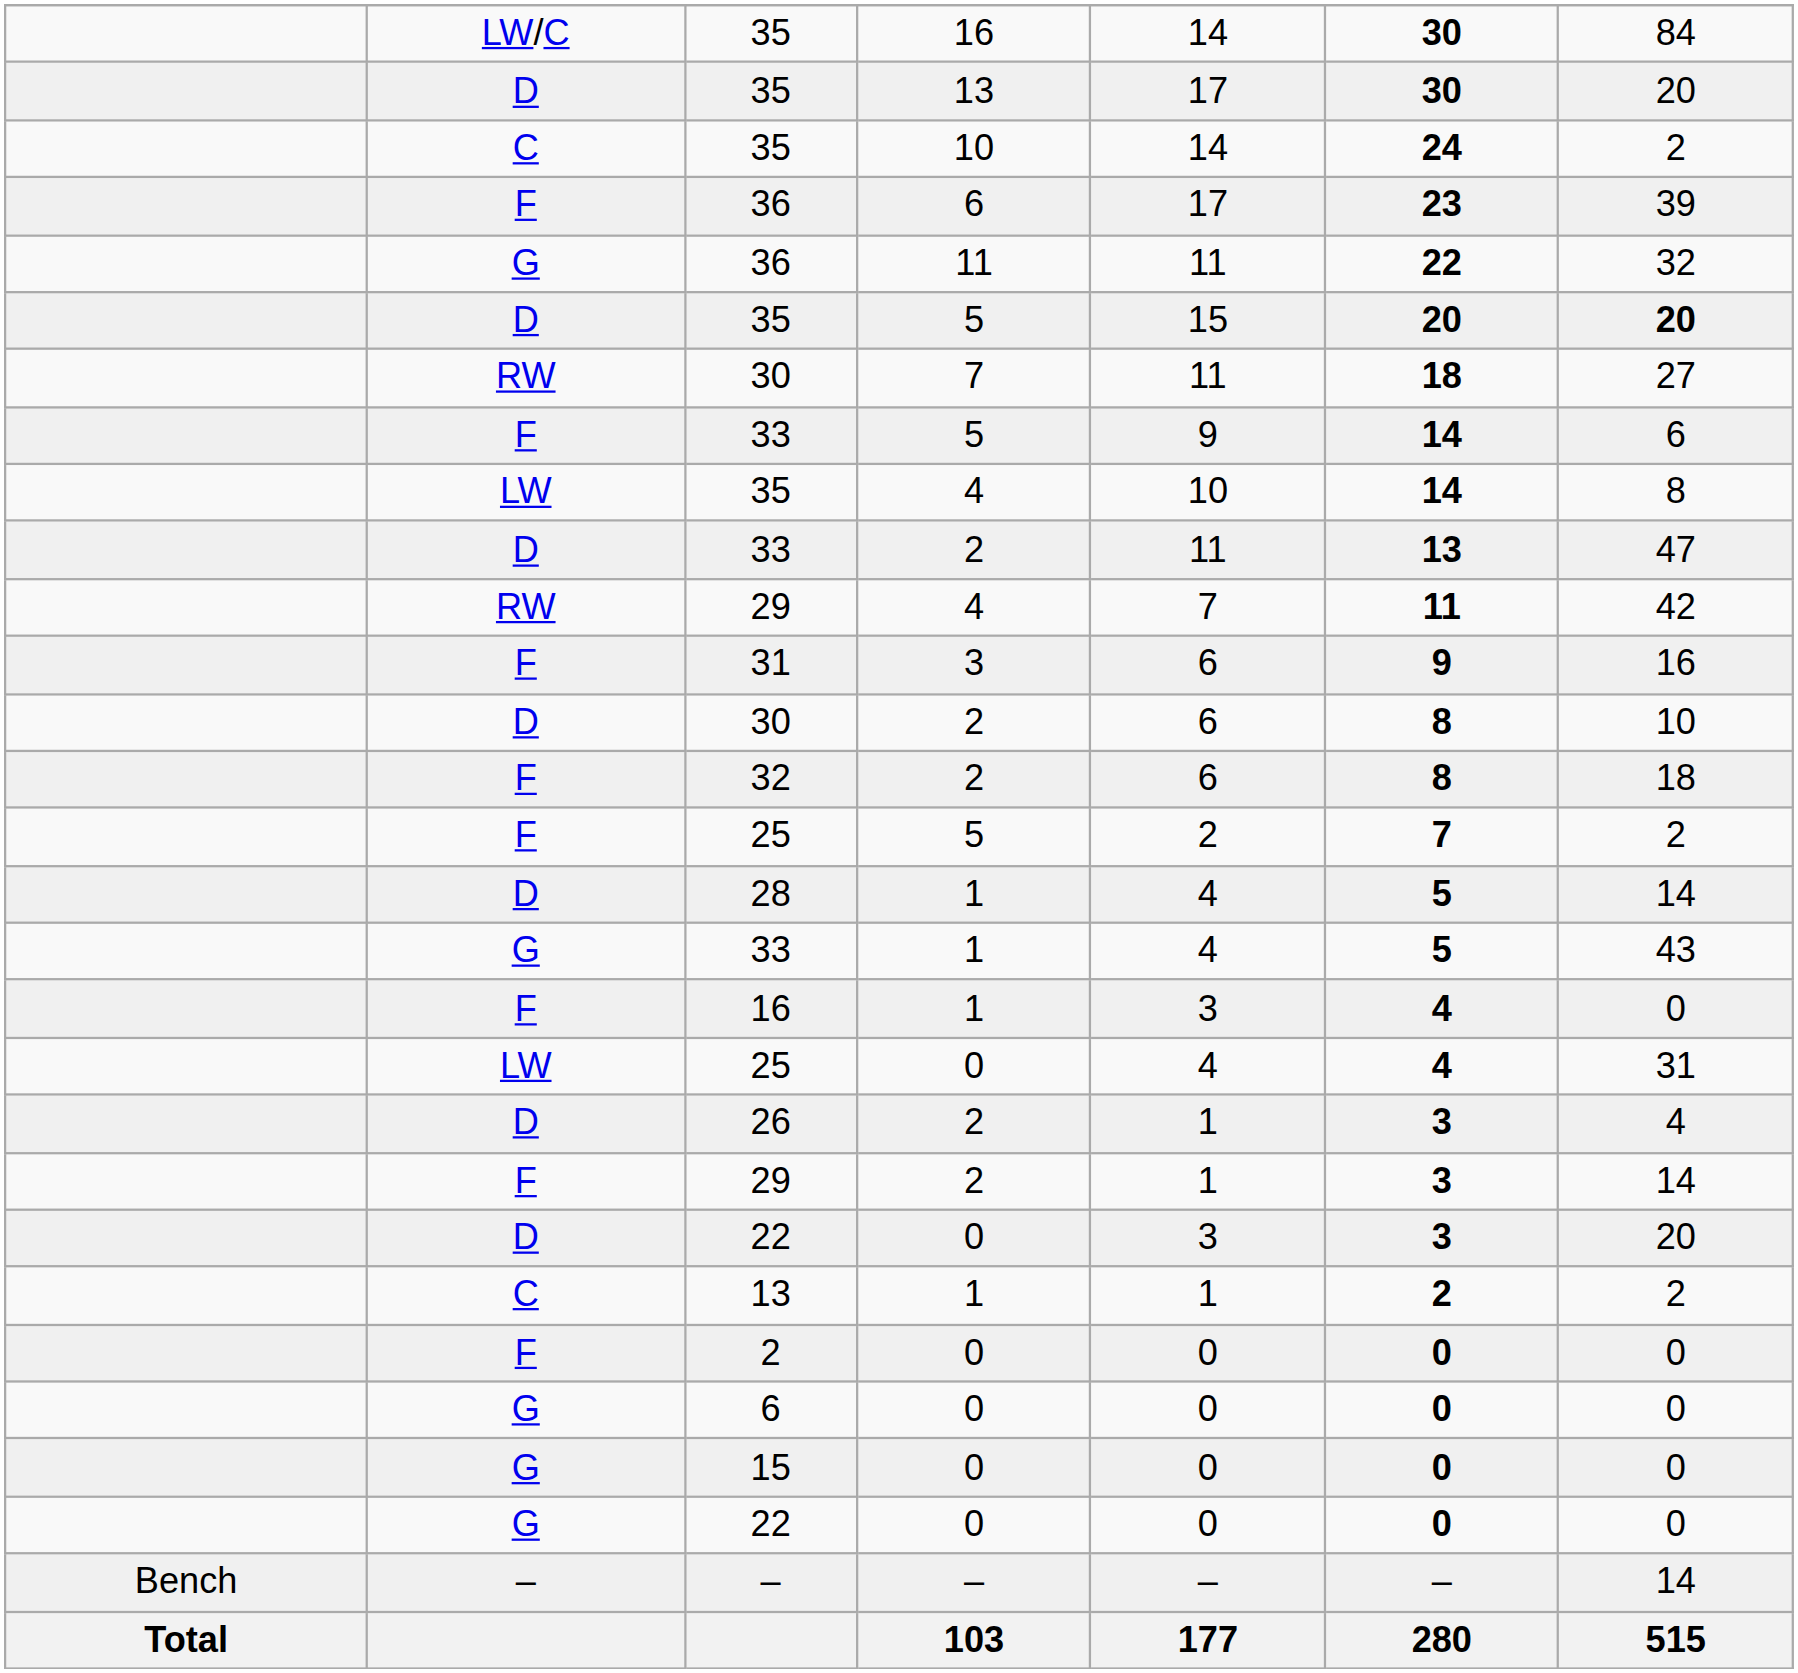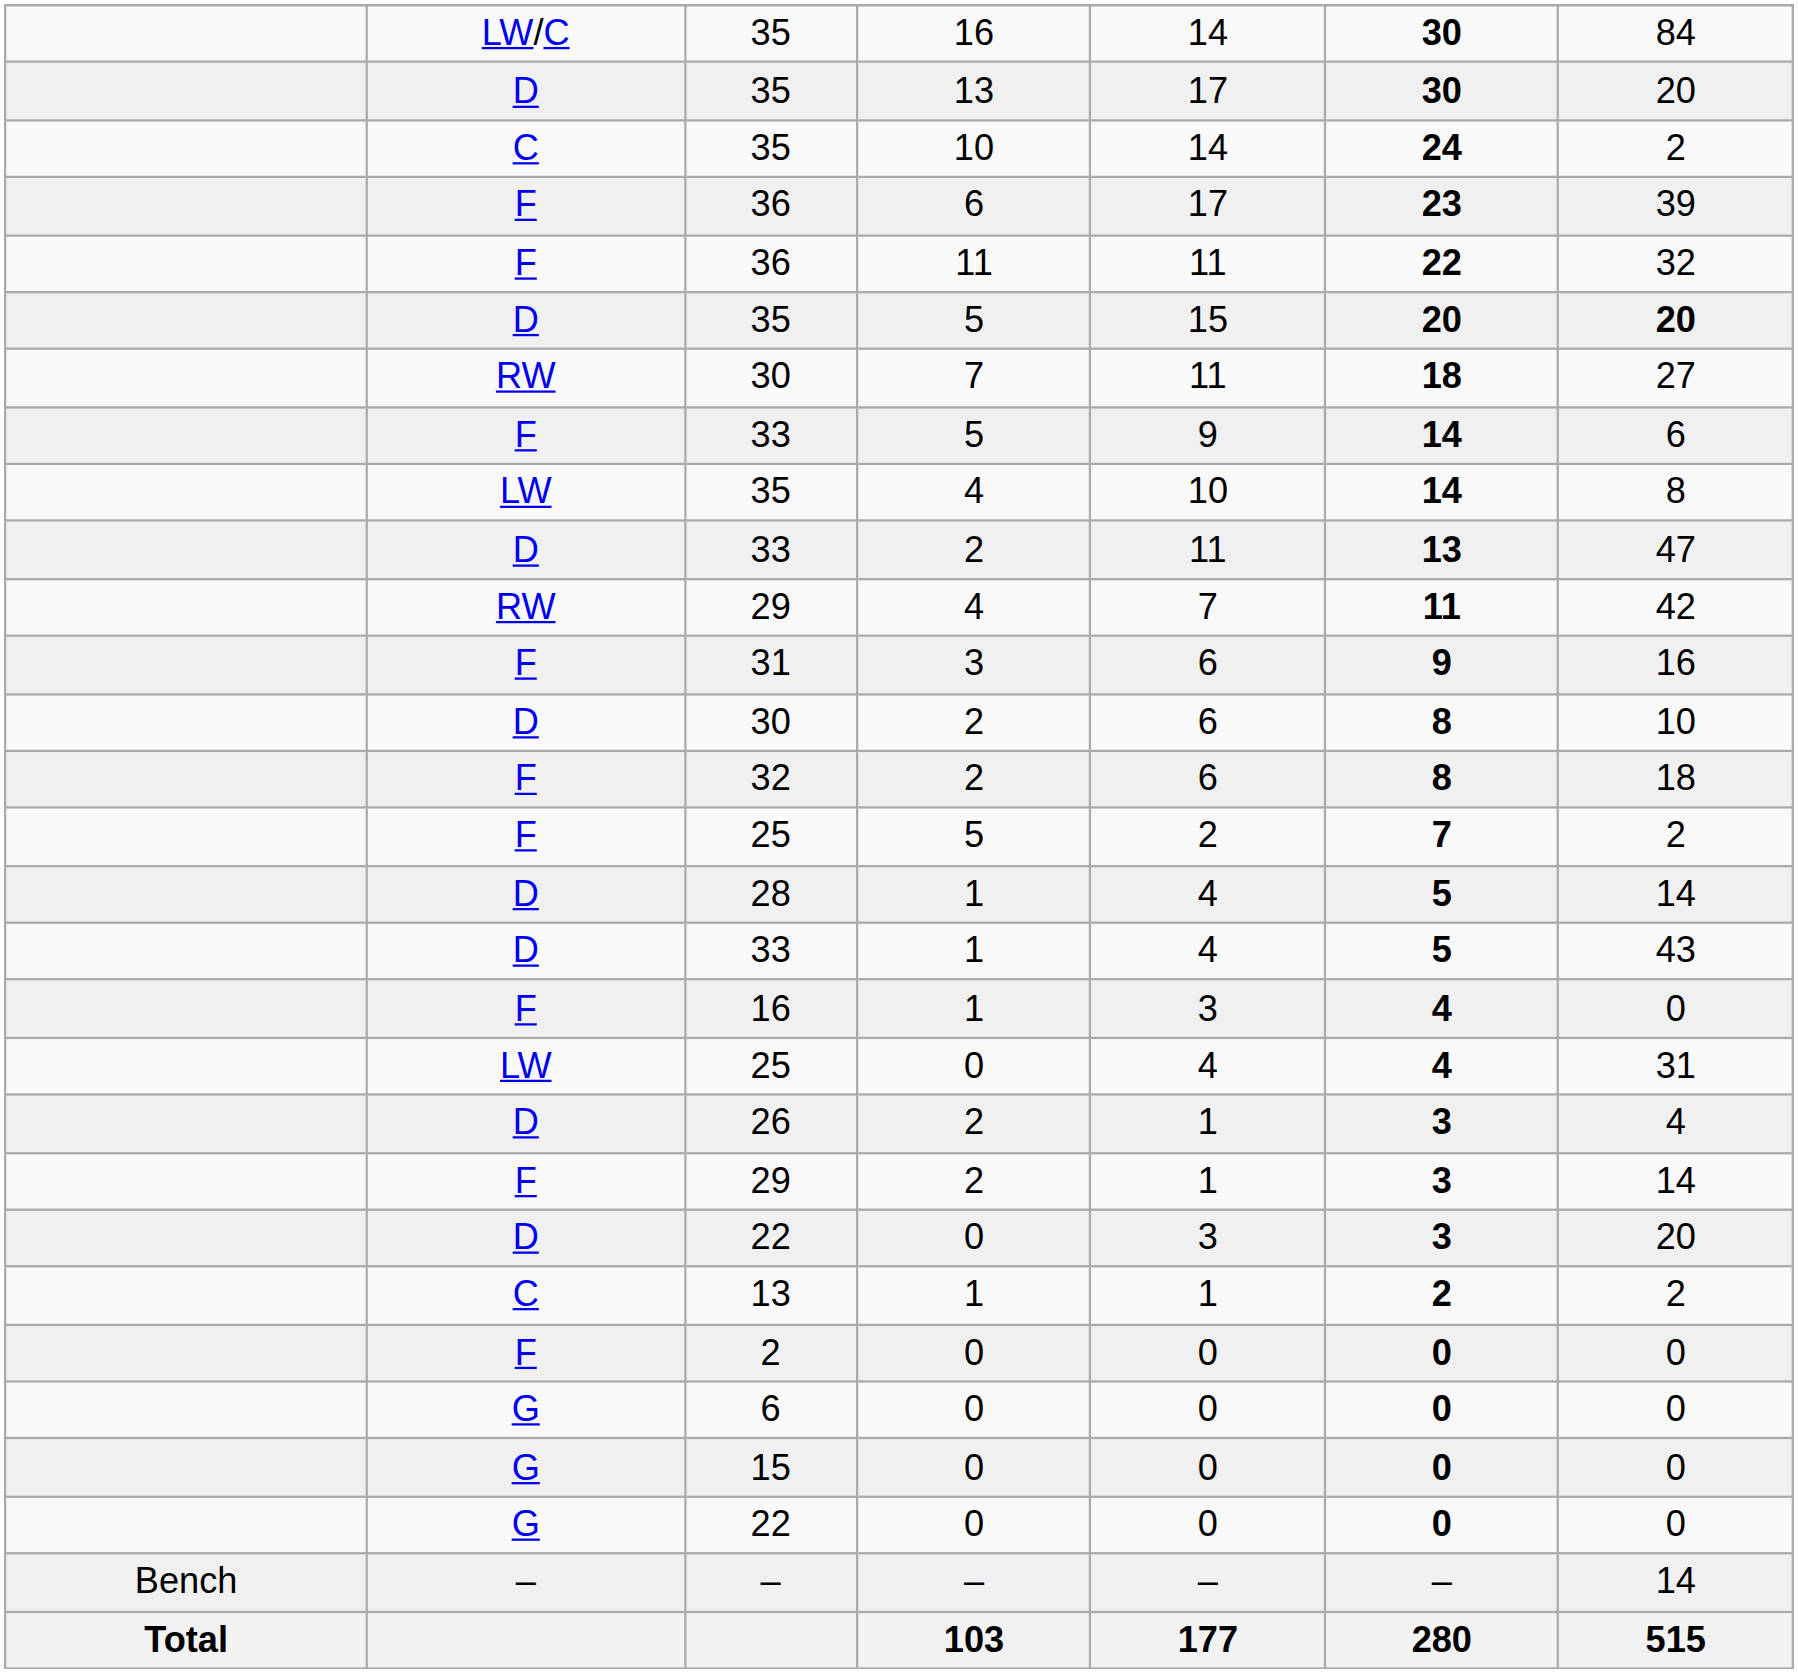36 / 11 | column 2: G -> F
33 / 1 | column 2: G -> D
